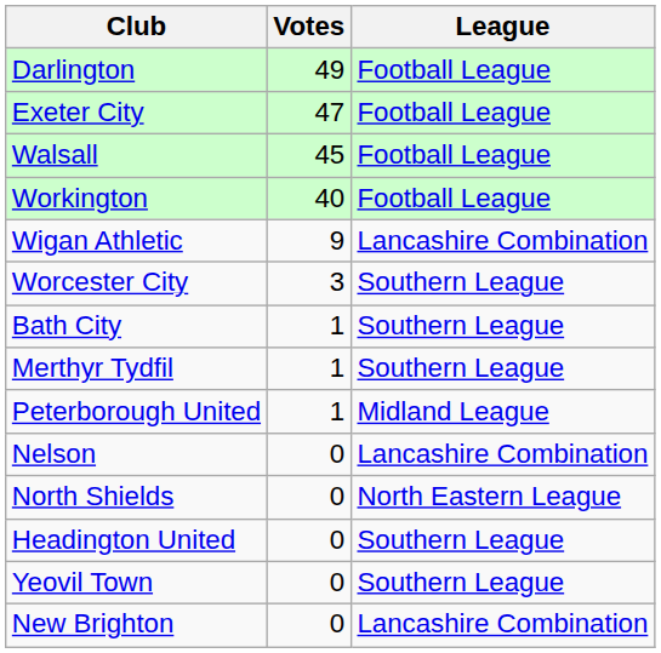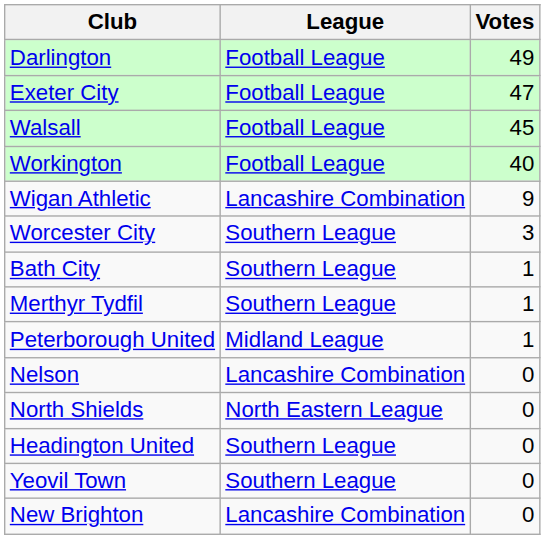columns swapped: League <-> Votes
